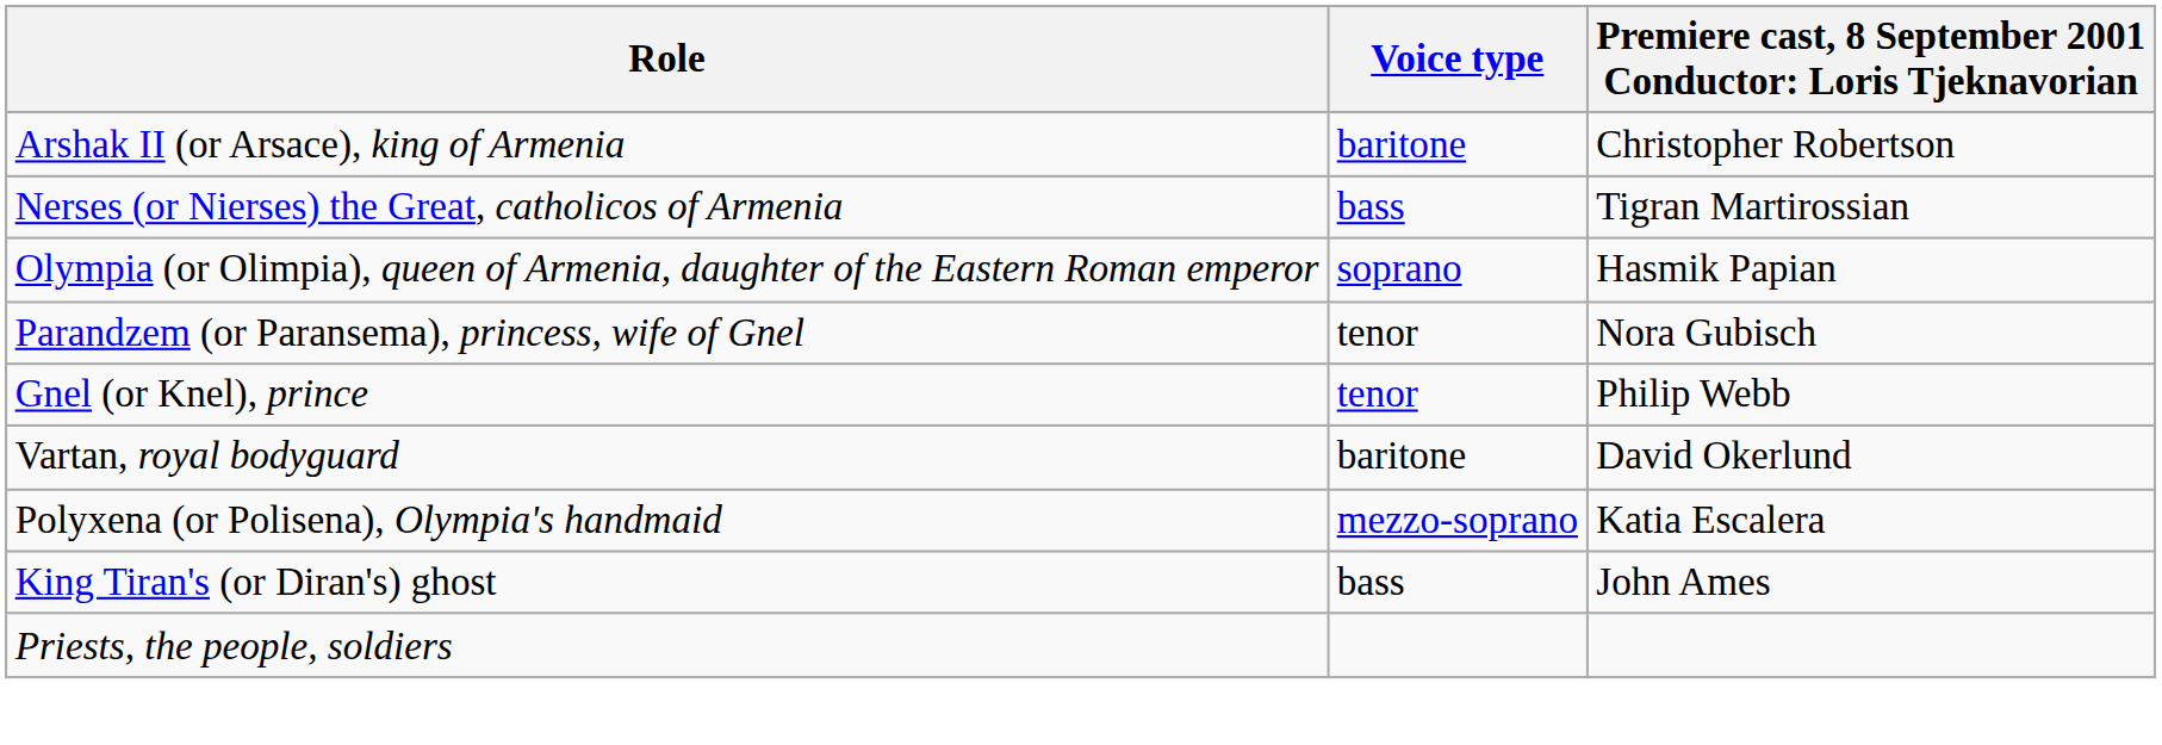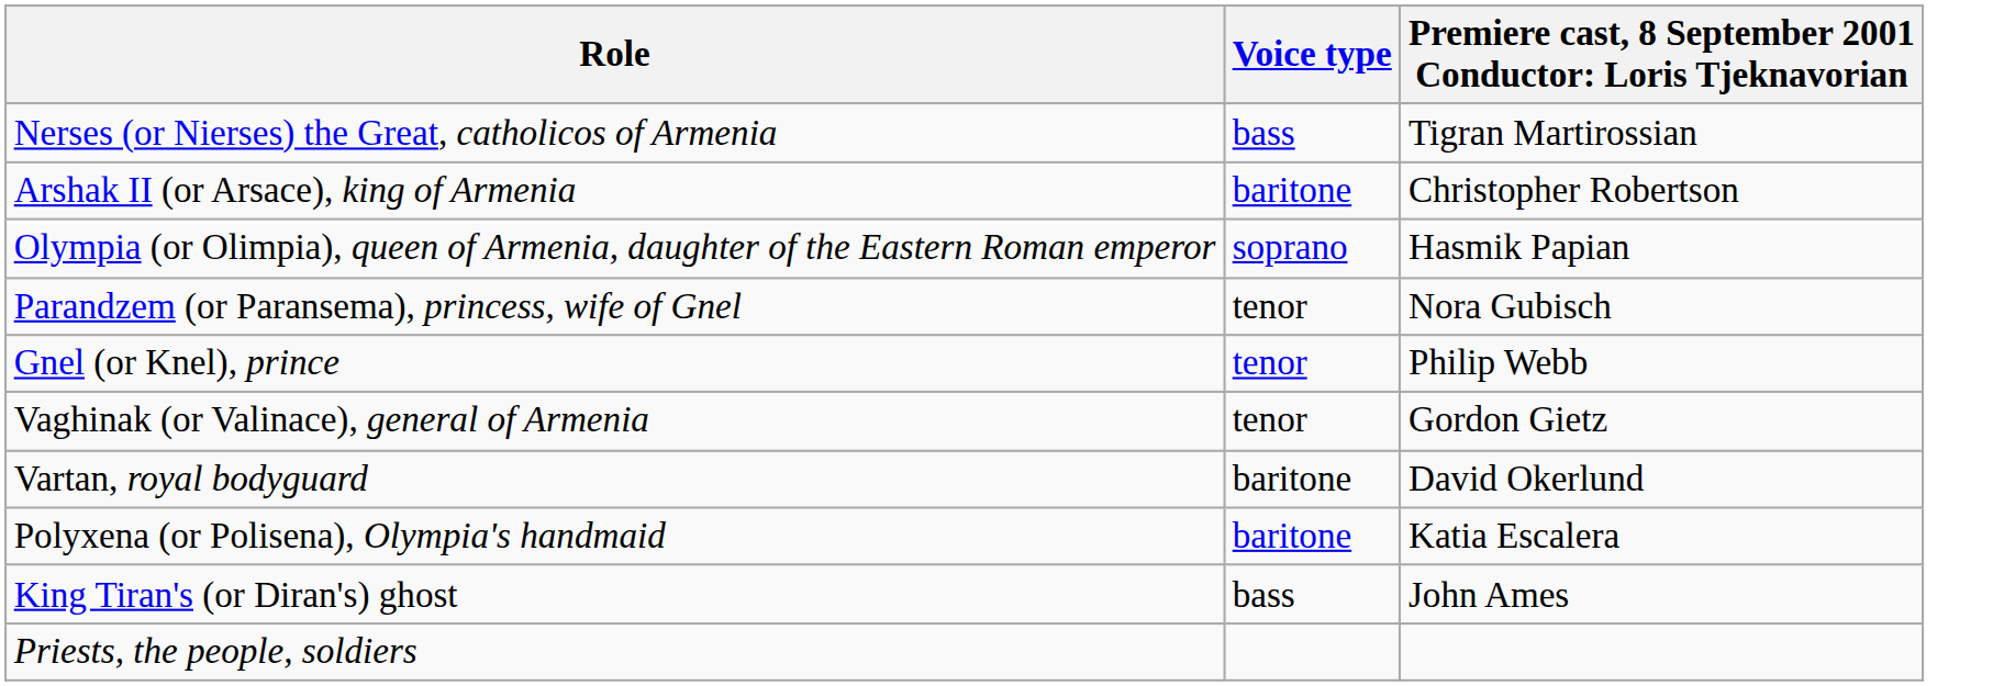rows swapped: Arshak II (or Arsace), king of Armenia <-> Nerses (or Nierses) the Great, catholicos of Armenia
+ row: Vaghinak (or Valinace), general of Armenia | tenor | Gordon Gietz
Polyxena (or Polisena), Olympia's handmaid | Voice type: mezzo-soprano -> baritone
